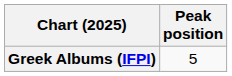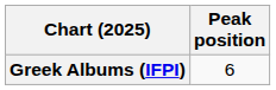Greek Albums (IFPI) | Peak position: 5 -> 6
